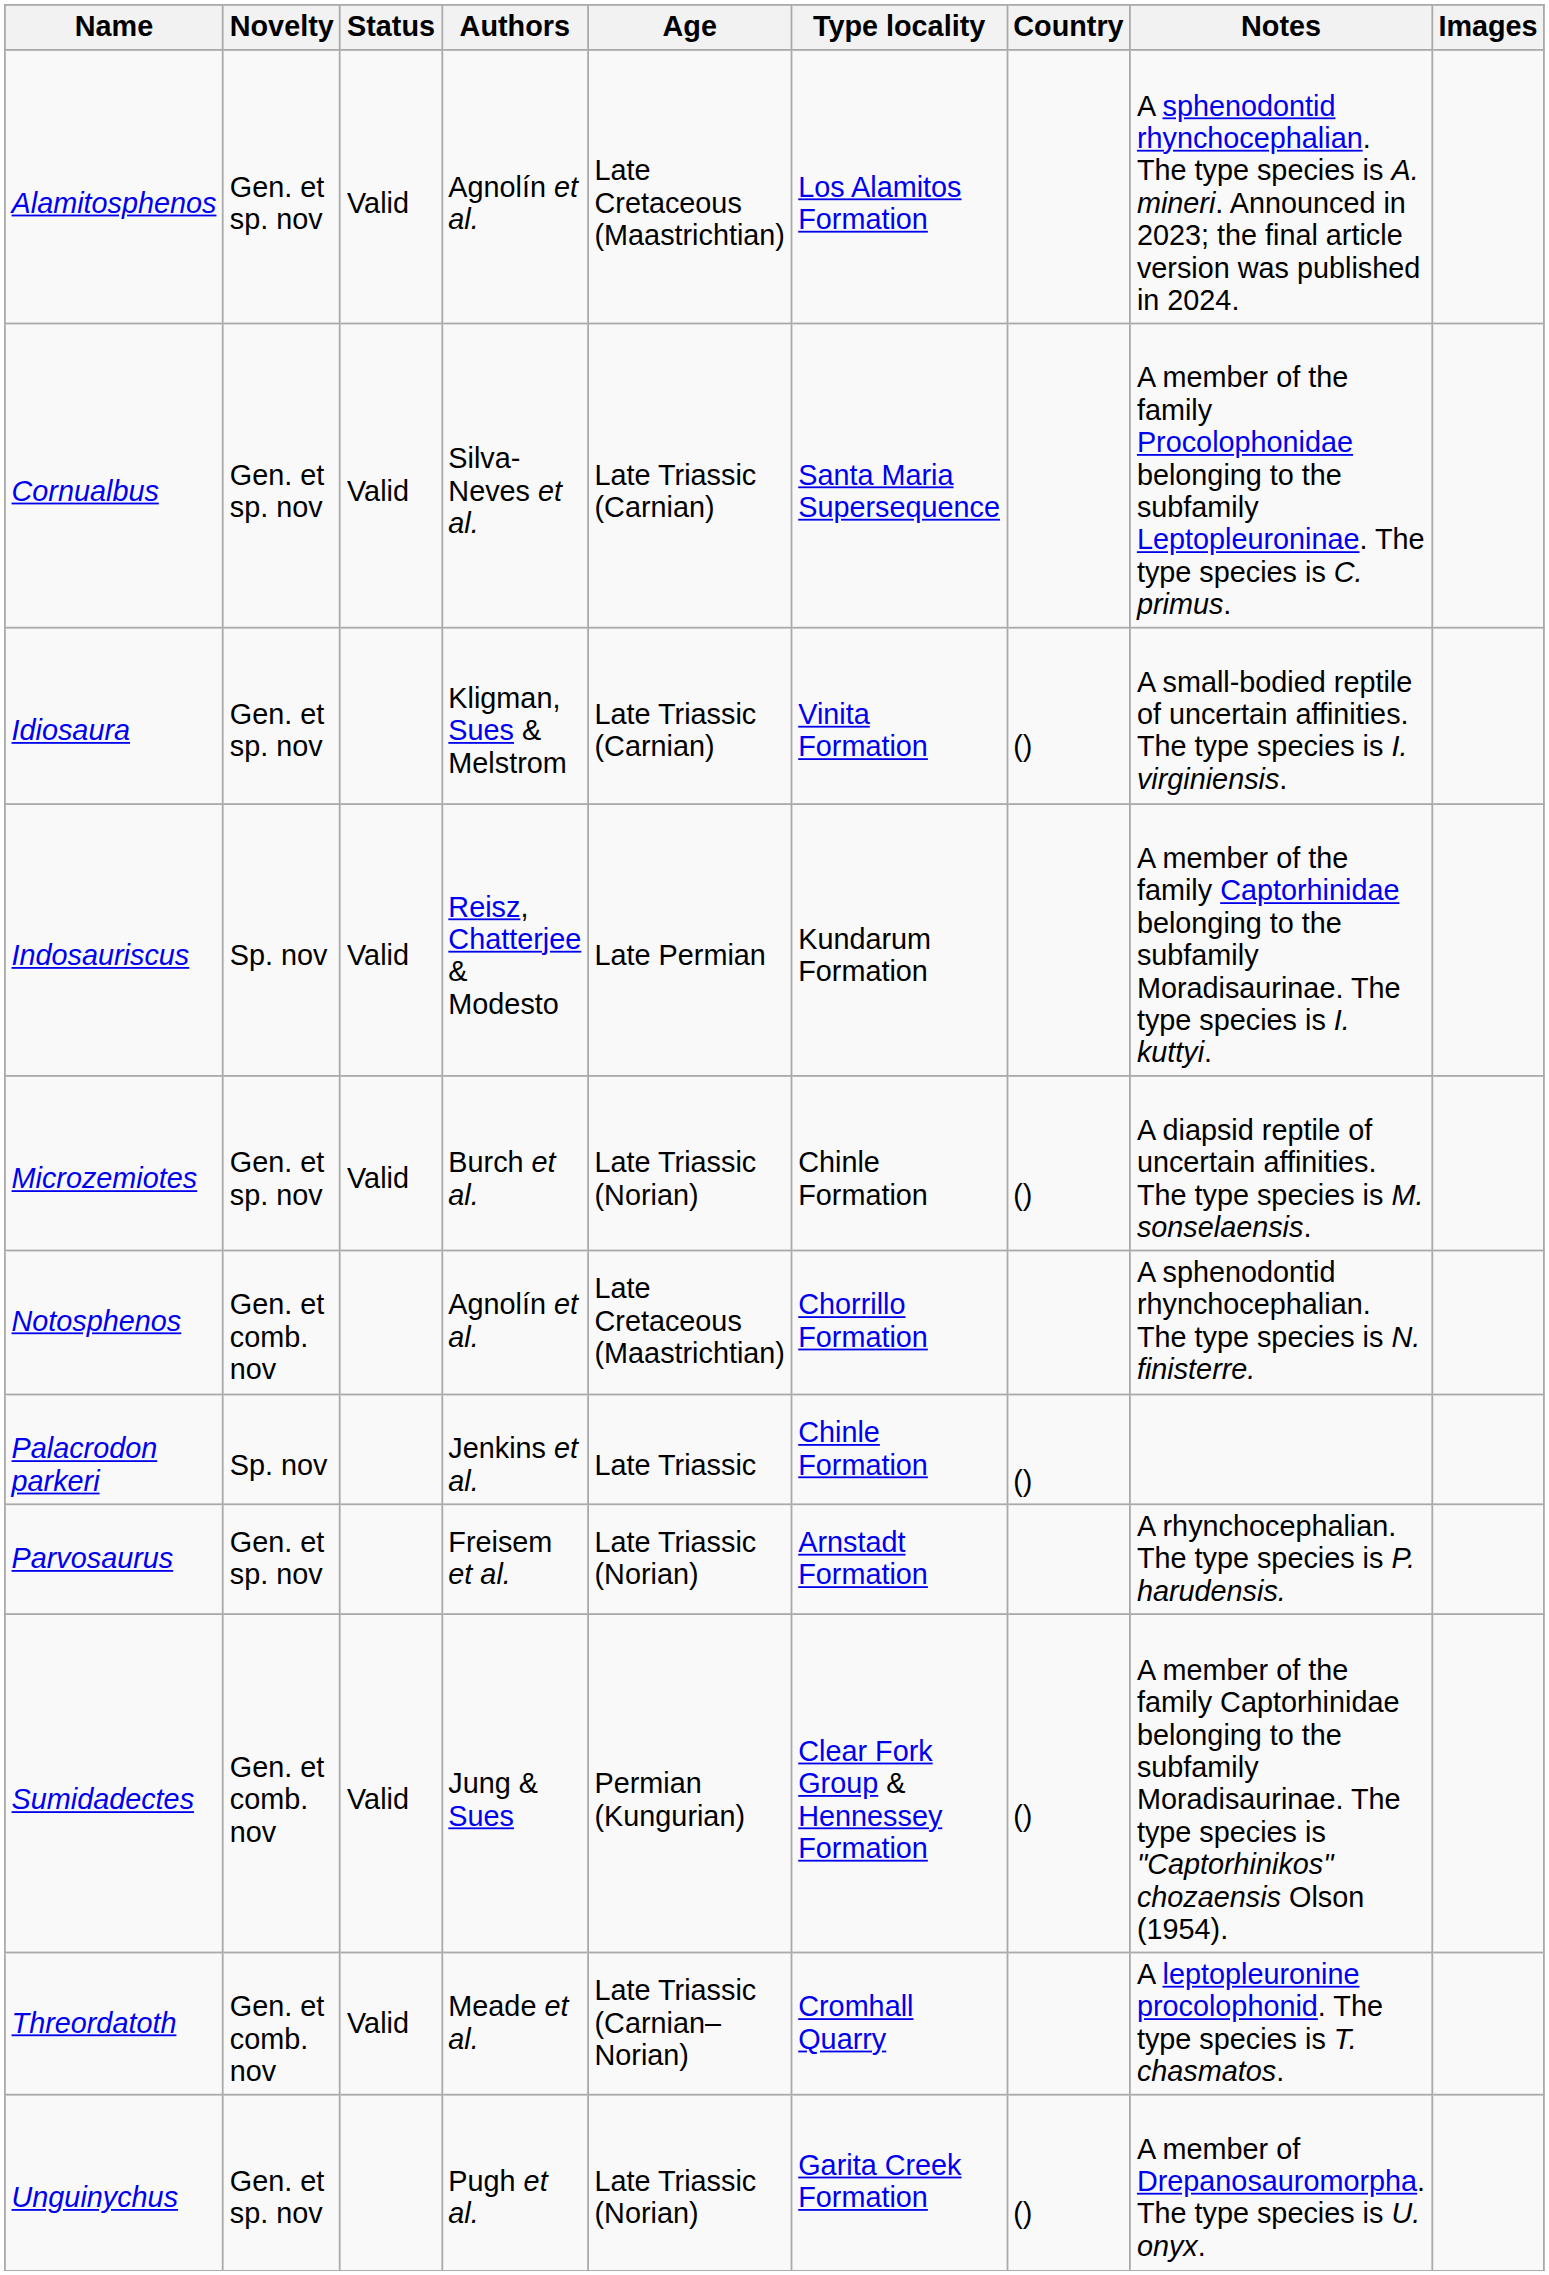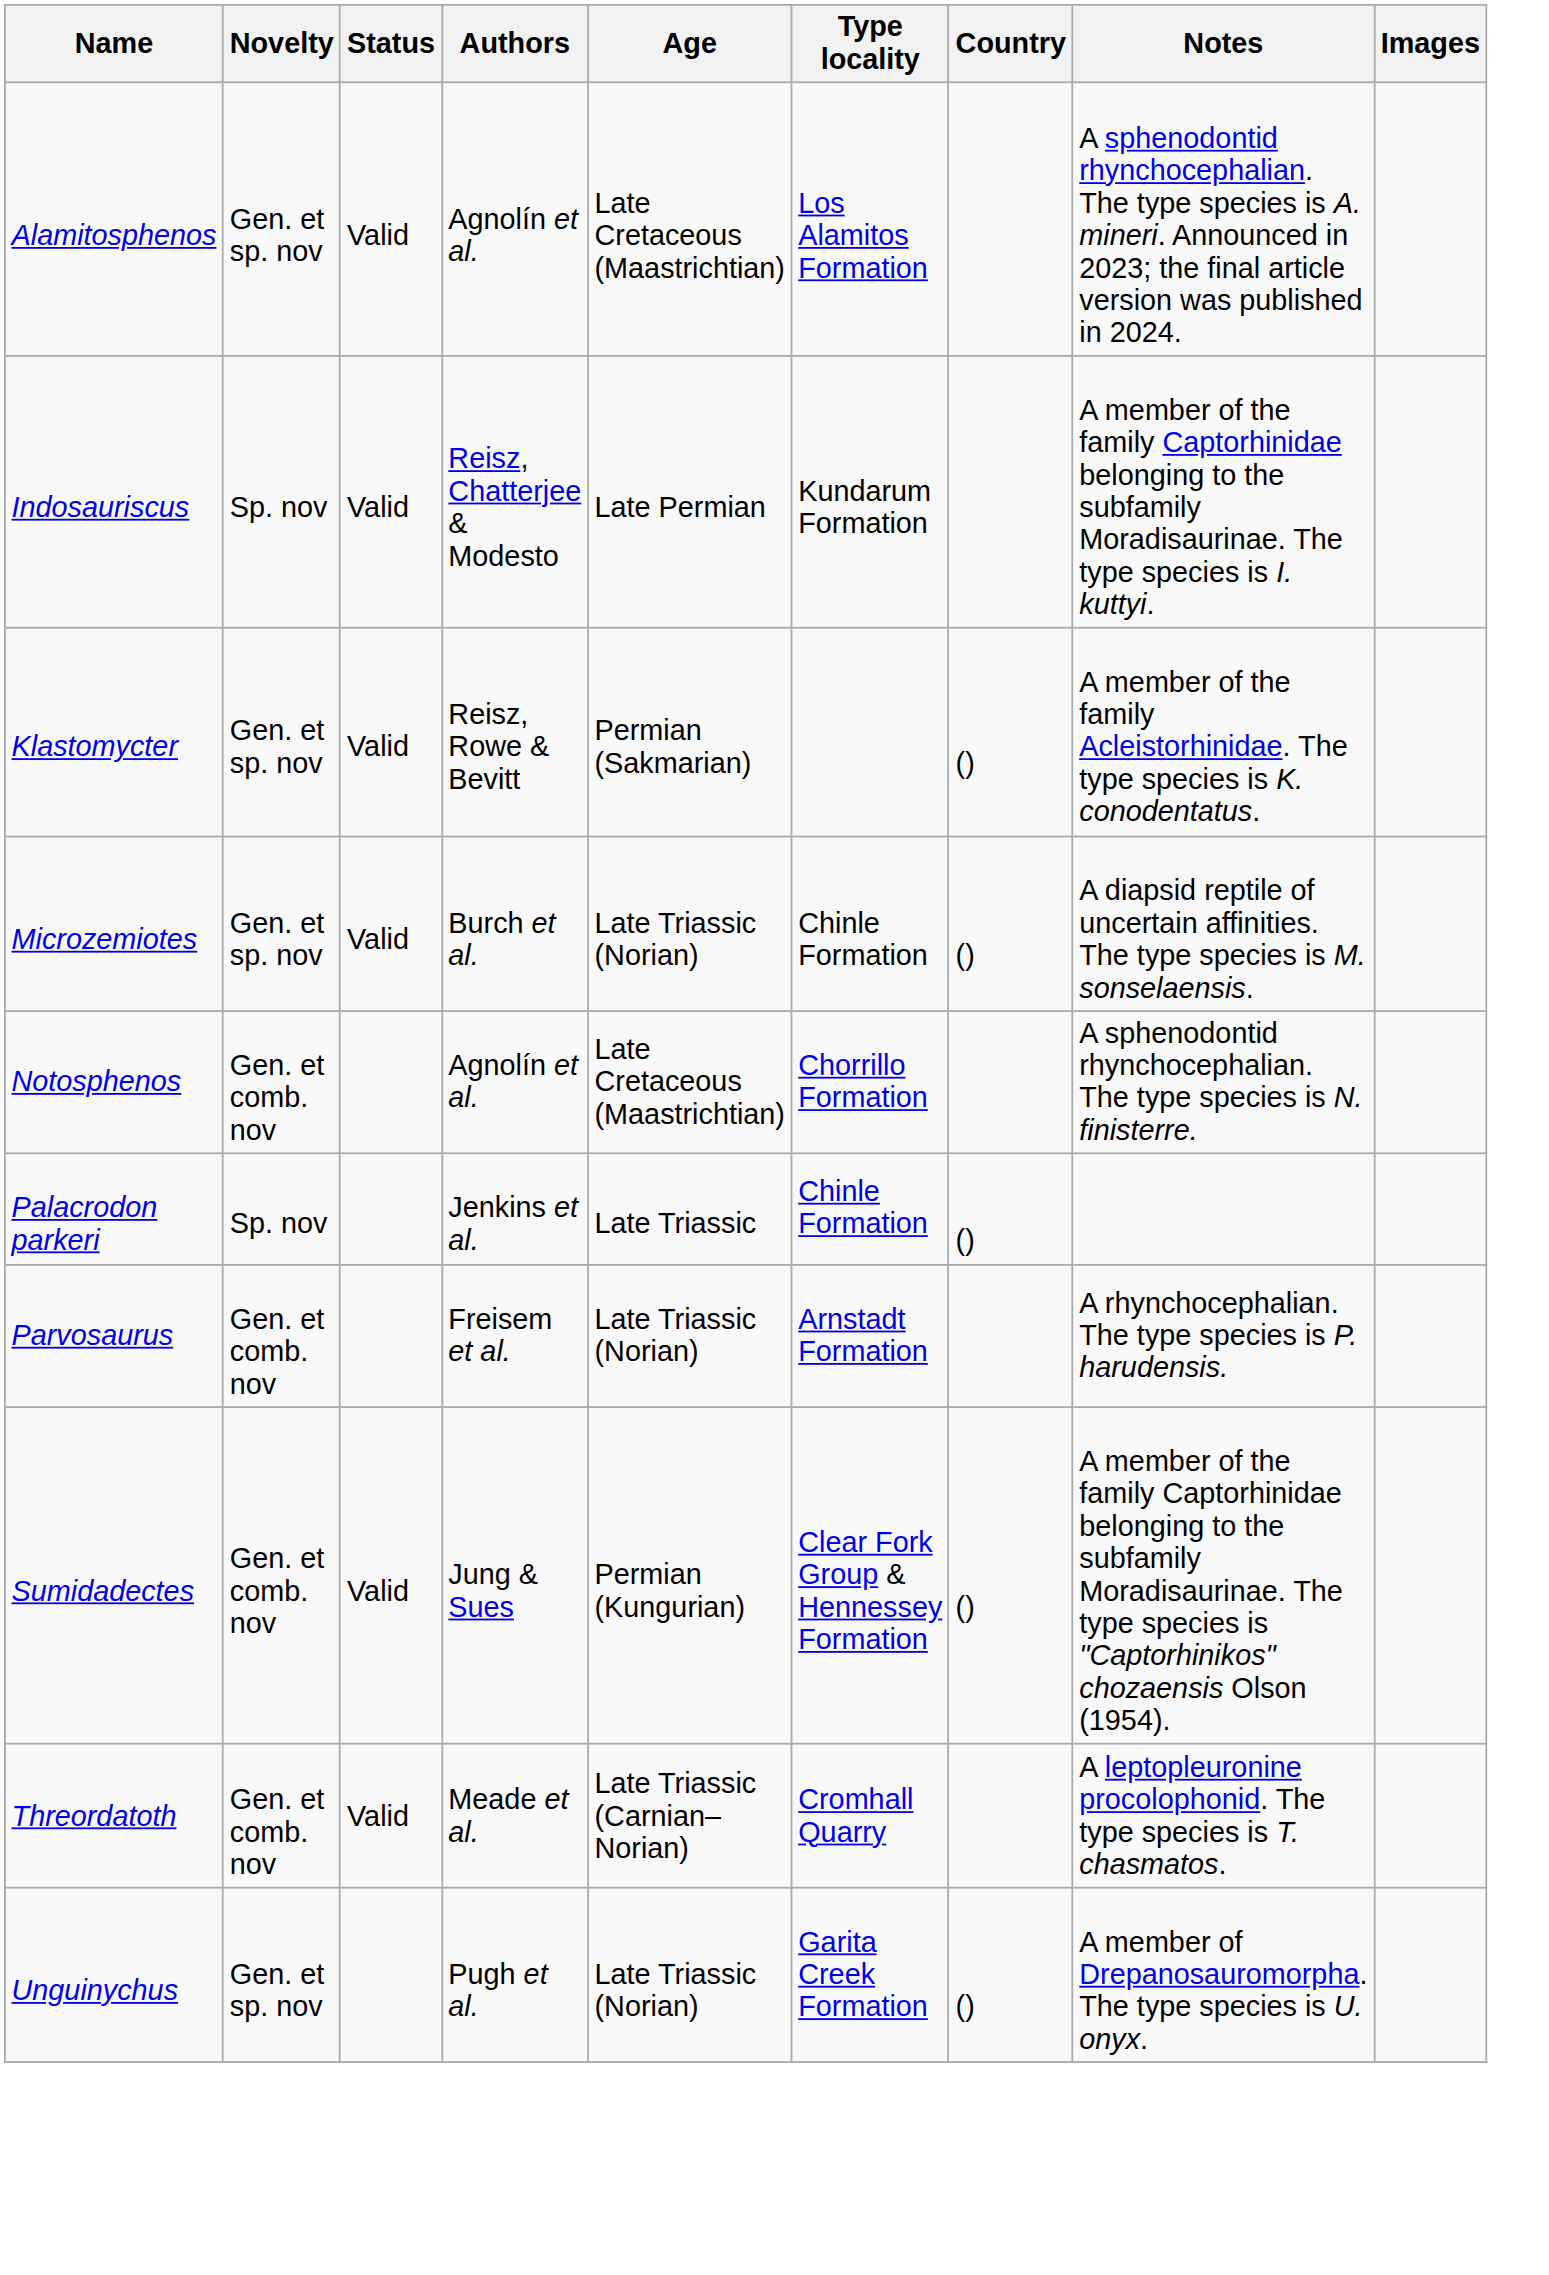- row: Cornualbus | Gen. et sp. nov | Valid | Silva-Neves et al. | Late Triassic (Carnian) | Santa Maria Supersequence | A member of the family Procolophonidae belonging to the subfamily Leptopleuroninae. The type species is C. primus.
- row: Idiosaura | Gen. et sp. nov | Kligman, Sues & Melstrom | Late Triassic (Carnian) | Vinita Formation | () | A small-bodied reptile of uncertain affinities. The type species is I. virginiensis.
+ row: Klastomycter | Gen. et sp. nov | Valid | Reisz, Rowe & Bevitt | Permian (Sakmarian) | () | A member of the family Acleistorhinidae. The type species is K. conodentatus.
Parvosaurus | Novelty: Gen. et sp. nov -> Gen. et comb. nov
